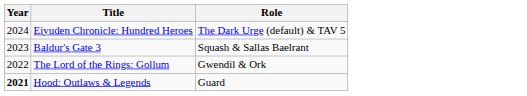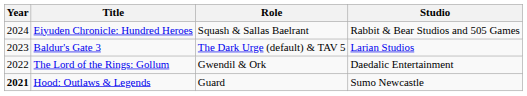+ column: Studio | Rabbit & Bear Studios and 505 Games | Larian Studios | Daedalic Entertainment | Sumo Newcastle
Eiyuden Chronicle: Hundred Heroes | Role: The Dark Urge (default) & TAV 5 -> Squash & Sallas Baelrant
Baldur's Gate 3 | Role: Squash & Sallas Baelrant -> The Dark Urge (default) & TAV 5
